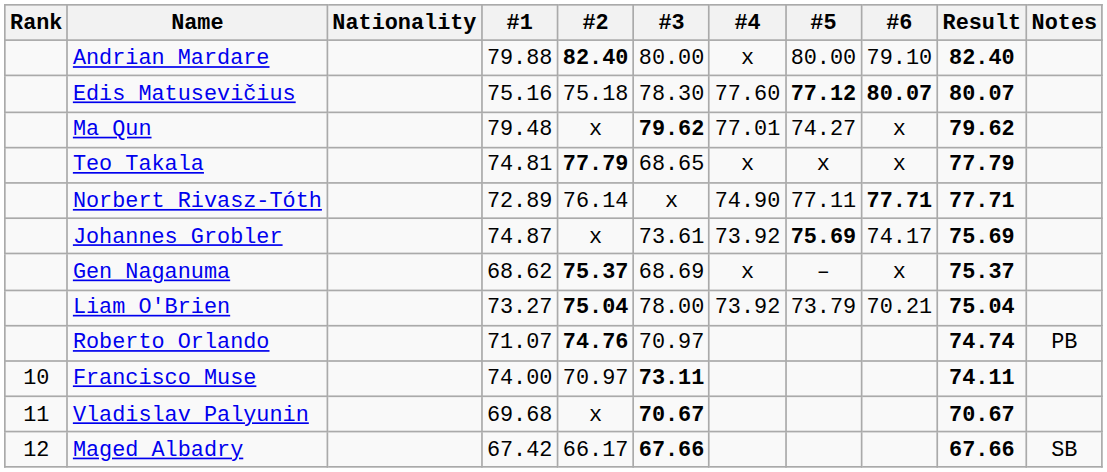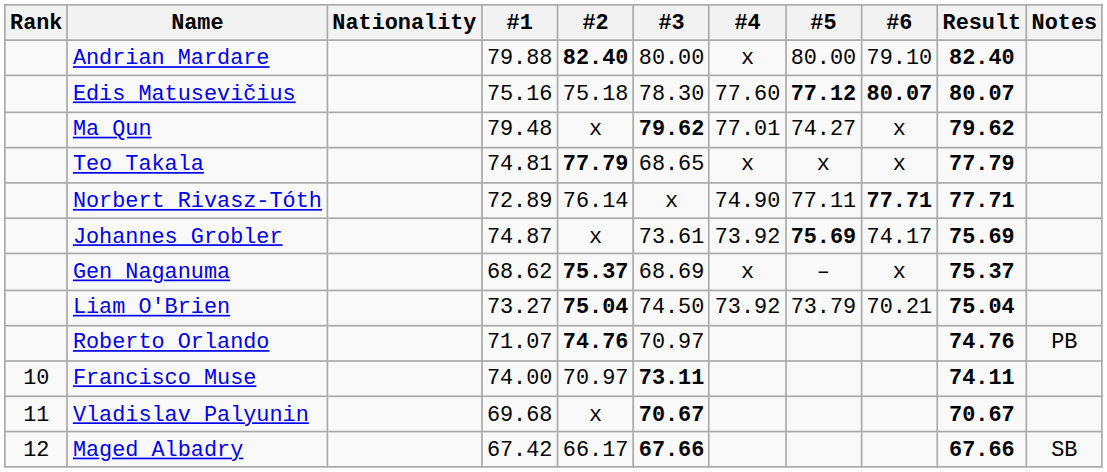Liam O'Brien | #3: 78.00 -> 74.50
Roberto Orlando | Result: 74.74 -> 74.76
